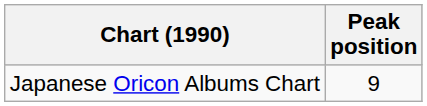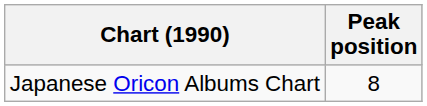Japanese Oricon Albums Chart | Peak position: 9 -> 8
